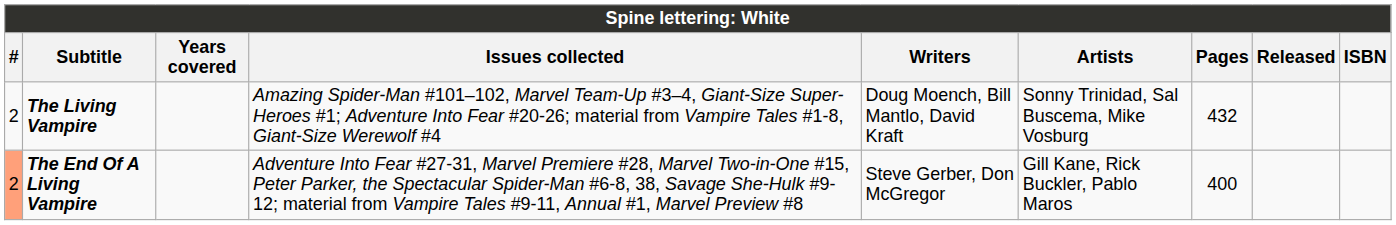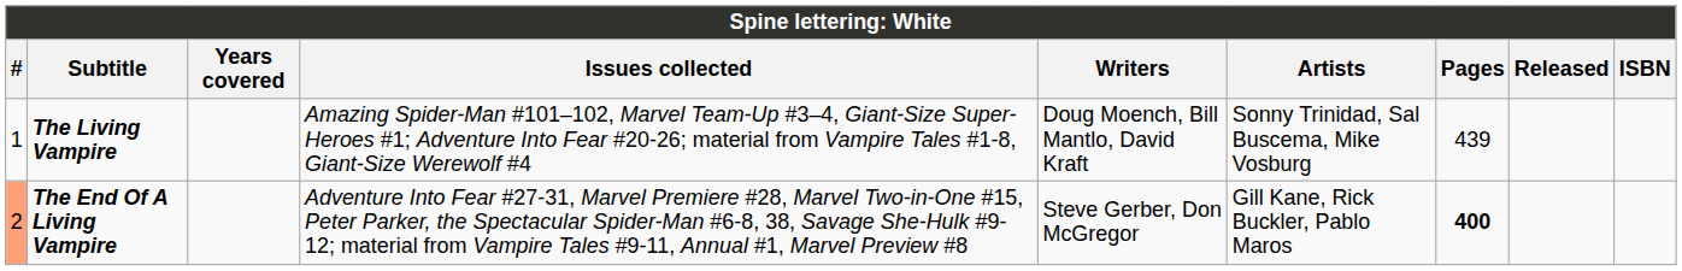The Living Vampire | #: 2 -> 1
The Living Vampire | Pages: 432 -> 439
The End Of A Living Vampire | Pages: normal -> bold
